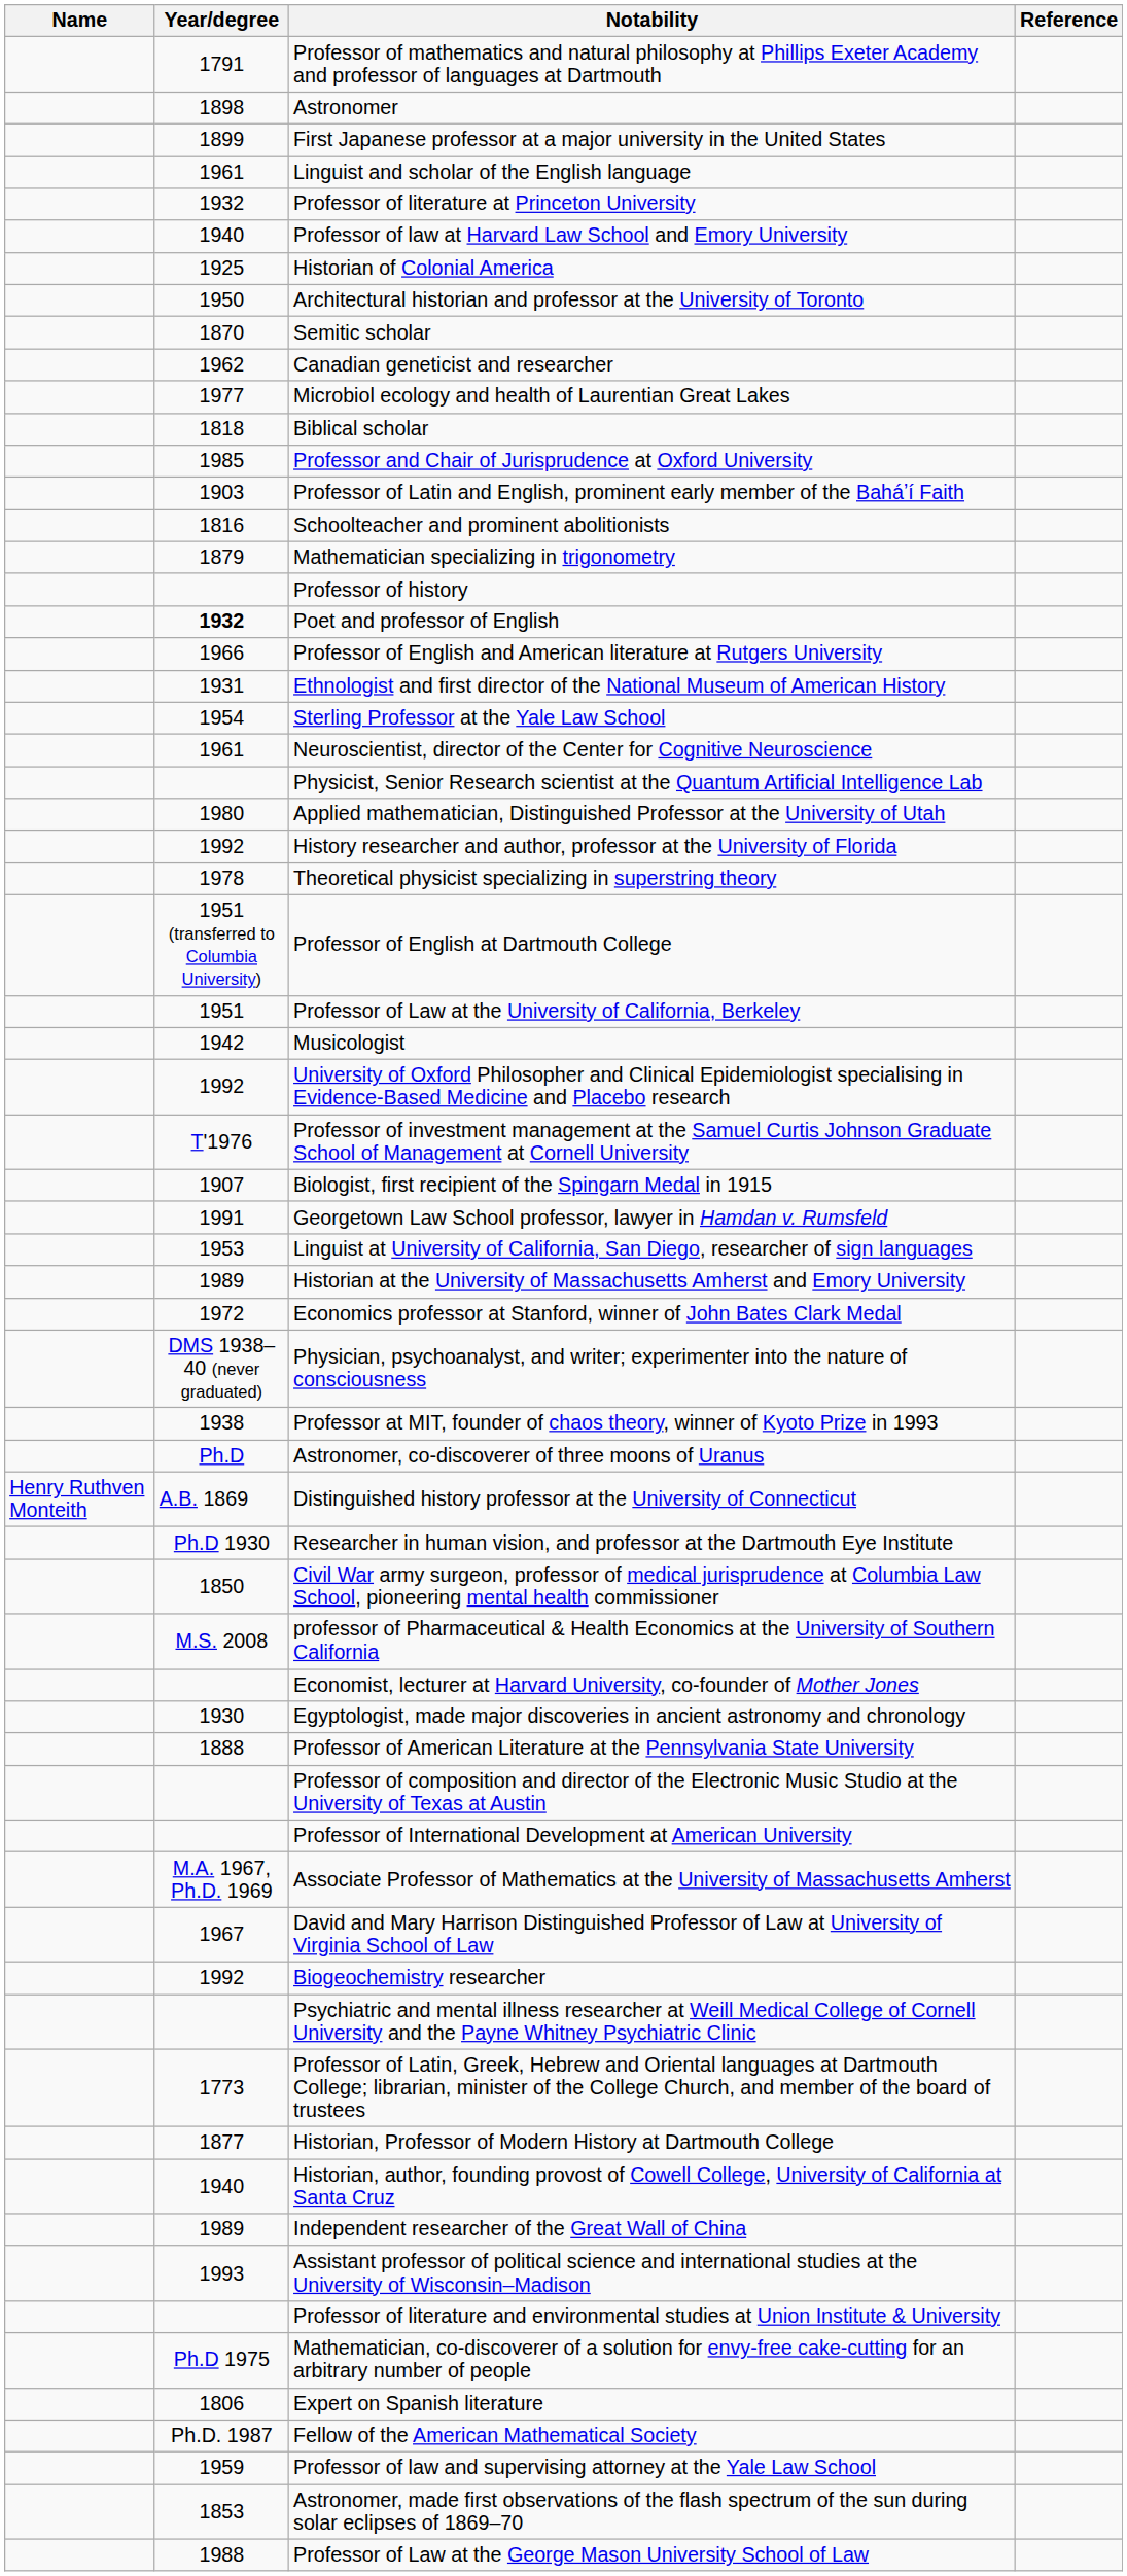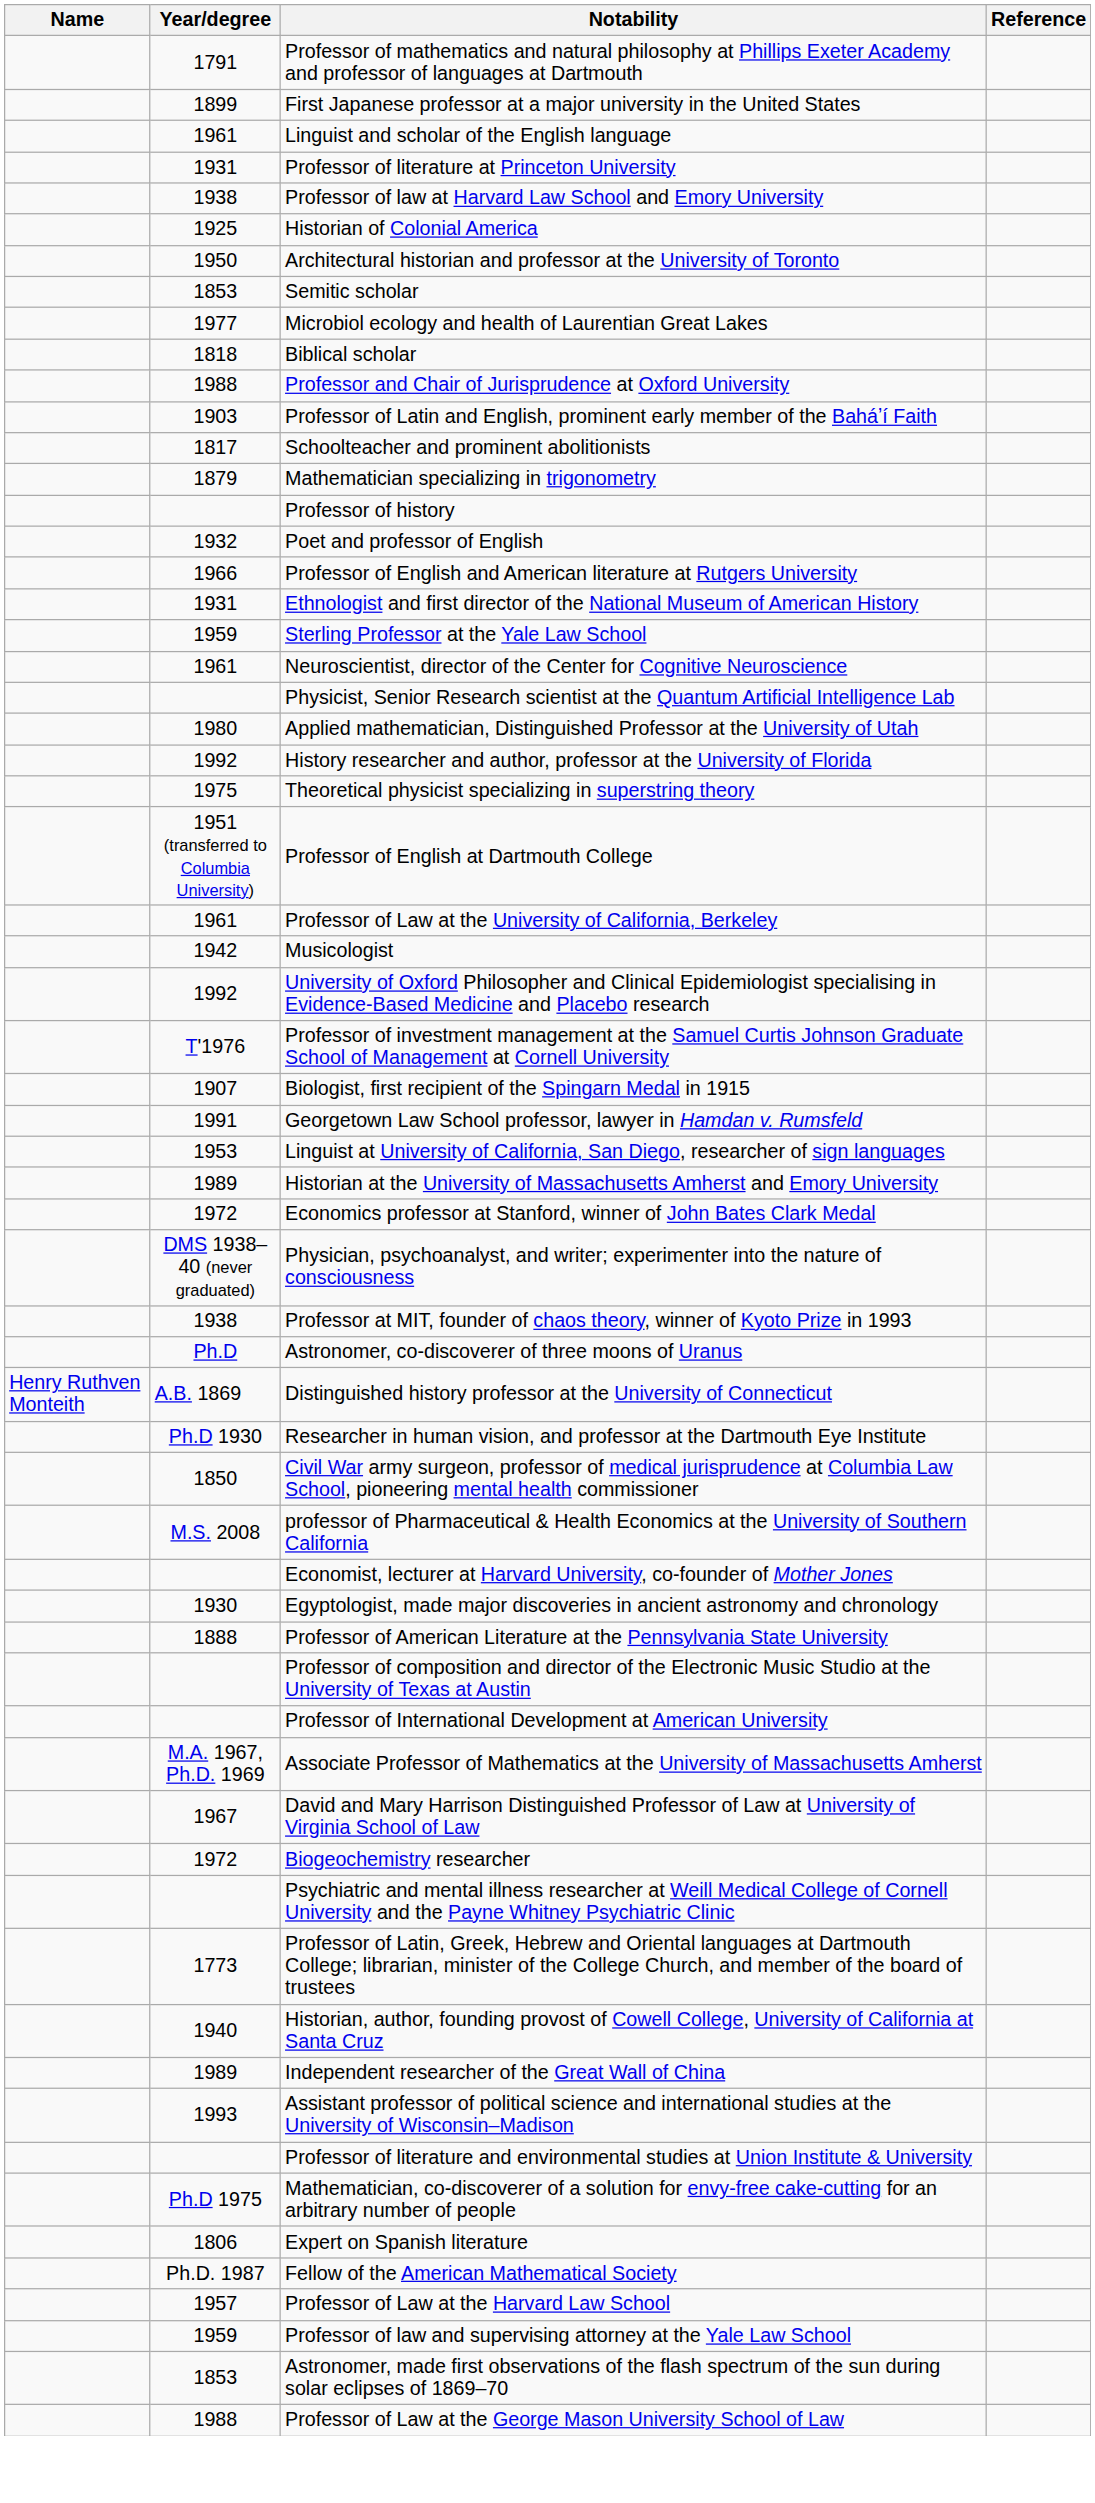- row: 1898 | Astronomer
Professor of literature at Princeton University | Year/degree: 1932 -> 1931
Professor of law at Harvard Law School and Emory University | Year/degree: 1940 -> 1938
Semitic scholar | Year/degree: 1870 -> 1853
- row: 1962 | Canadian geneticist and researcher
Professor and Chair of Jurisprudence at Oxford University | Year/degree: 1985 -> 1988
Schoolteacher and prominent abolitionists | Year/degree: 1816 -> 1817
Poet and professor of English | Year/degree: bold -> normal
Sterling Professor at the Yale Law School | Year/degree: 1954 -> 1959
Theoretical physicist specializing in superstring theory | Year/degree: 1978 -> 1975
Professor of Law at the University of California, Berkeley | Year/degree: 1951 -> 1961
Biogeochemistry researcher | Year/degree: 1992 -> 1972
- row: 1877 | Historian, Professor of Modern History at Dartmouth College
+ row: 1957 | Professor of Law at the Harvard Law School
